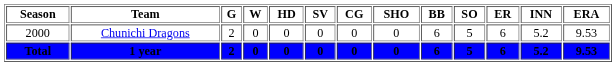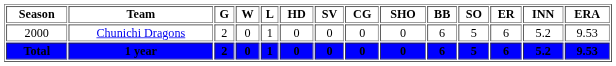+ column: L | 1 | 1
